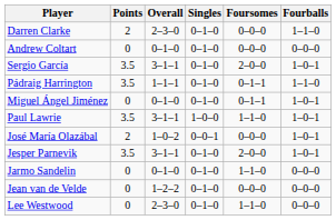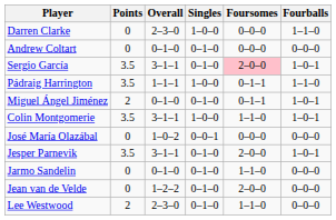Darren Clarke | Points: 2 -> 0
Darren Clarke | Singles: 0–1–0 -> 1–0–0
Sergio García | Foursomes: no background -> pink background
Pádraig Harrington | Singles: 0–1–0 -> 1–0–0
Miguel Ángel Jiménez | Points: 0 -> 2
- row: Paul Lawrie | 3.5 | 3–1–1 | 1–0–0 | 1–1–0 | 1–0–1
+ row: Colin Montgomerie | 3.5 | 3–1–1 | 1–0–0 | 1–1–0 | 1–0–1
José María Olazábal | Points: 2 -> 0
José María Olazábal | Fourballs: 1–0–1 -> 0–0–0
Jean van de Velde | Foursomes: 0–0–0 -> 2–0–0
Lee Westwood | Points: 0 -> 2
